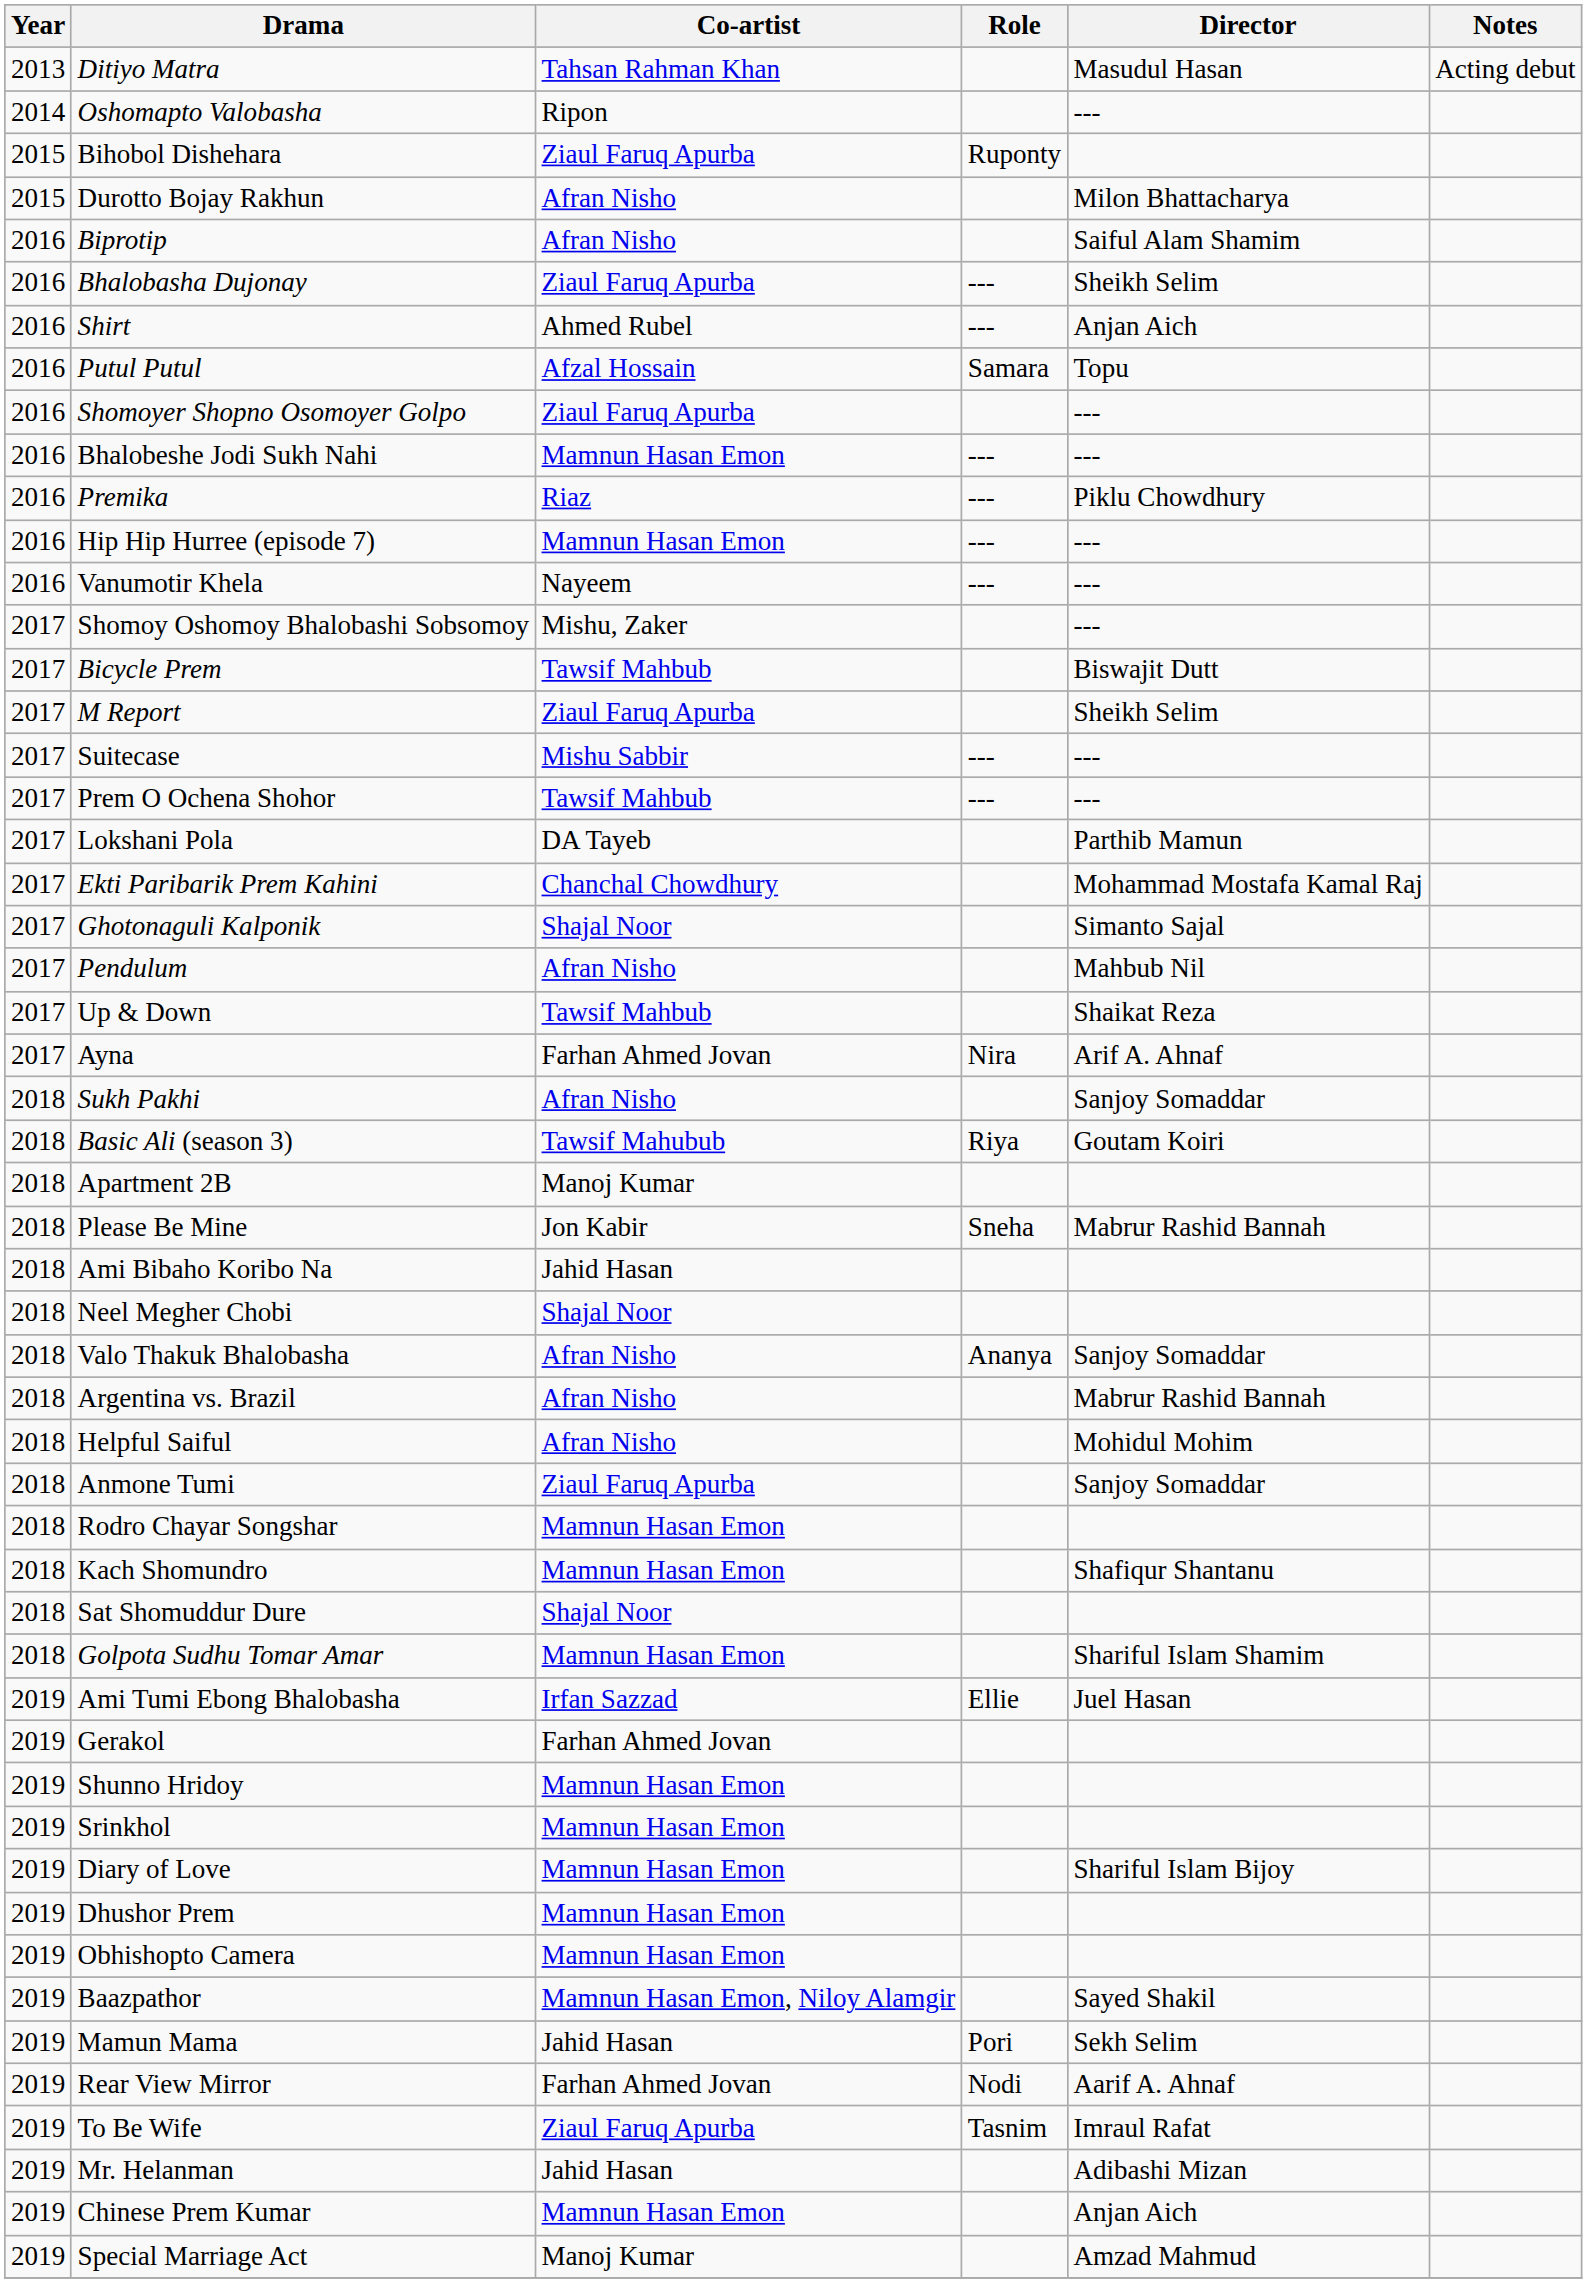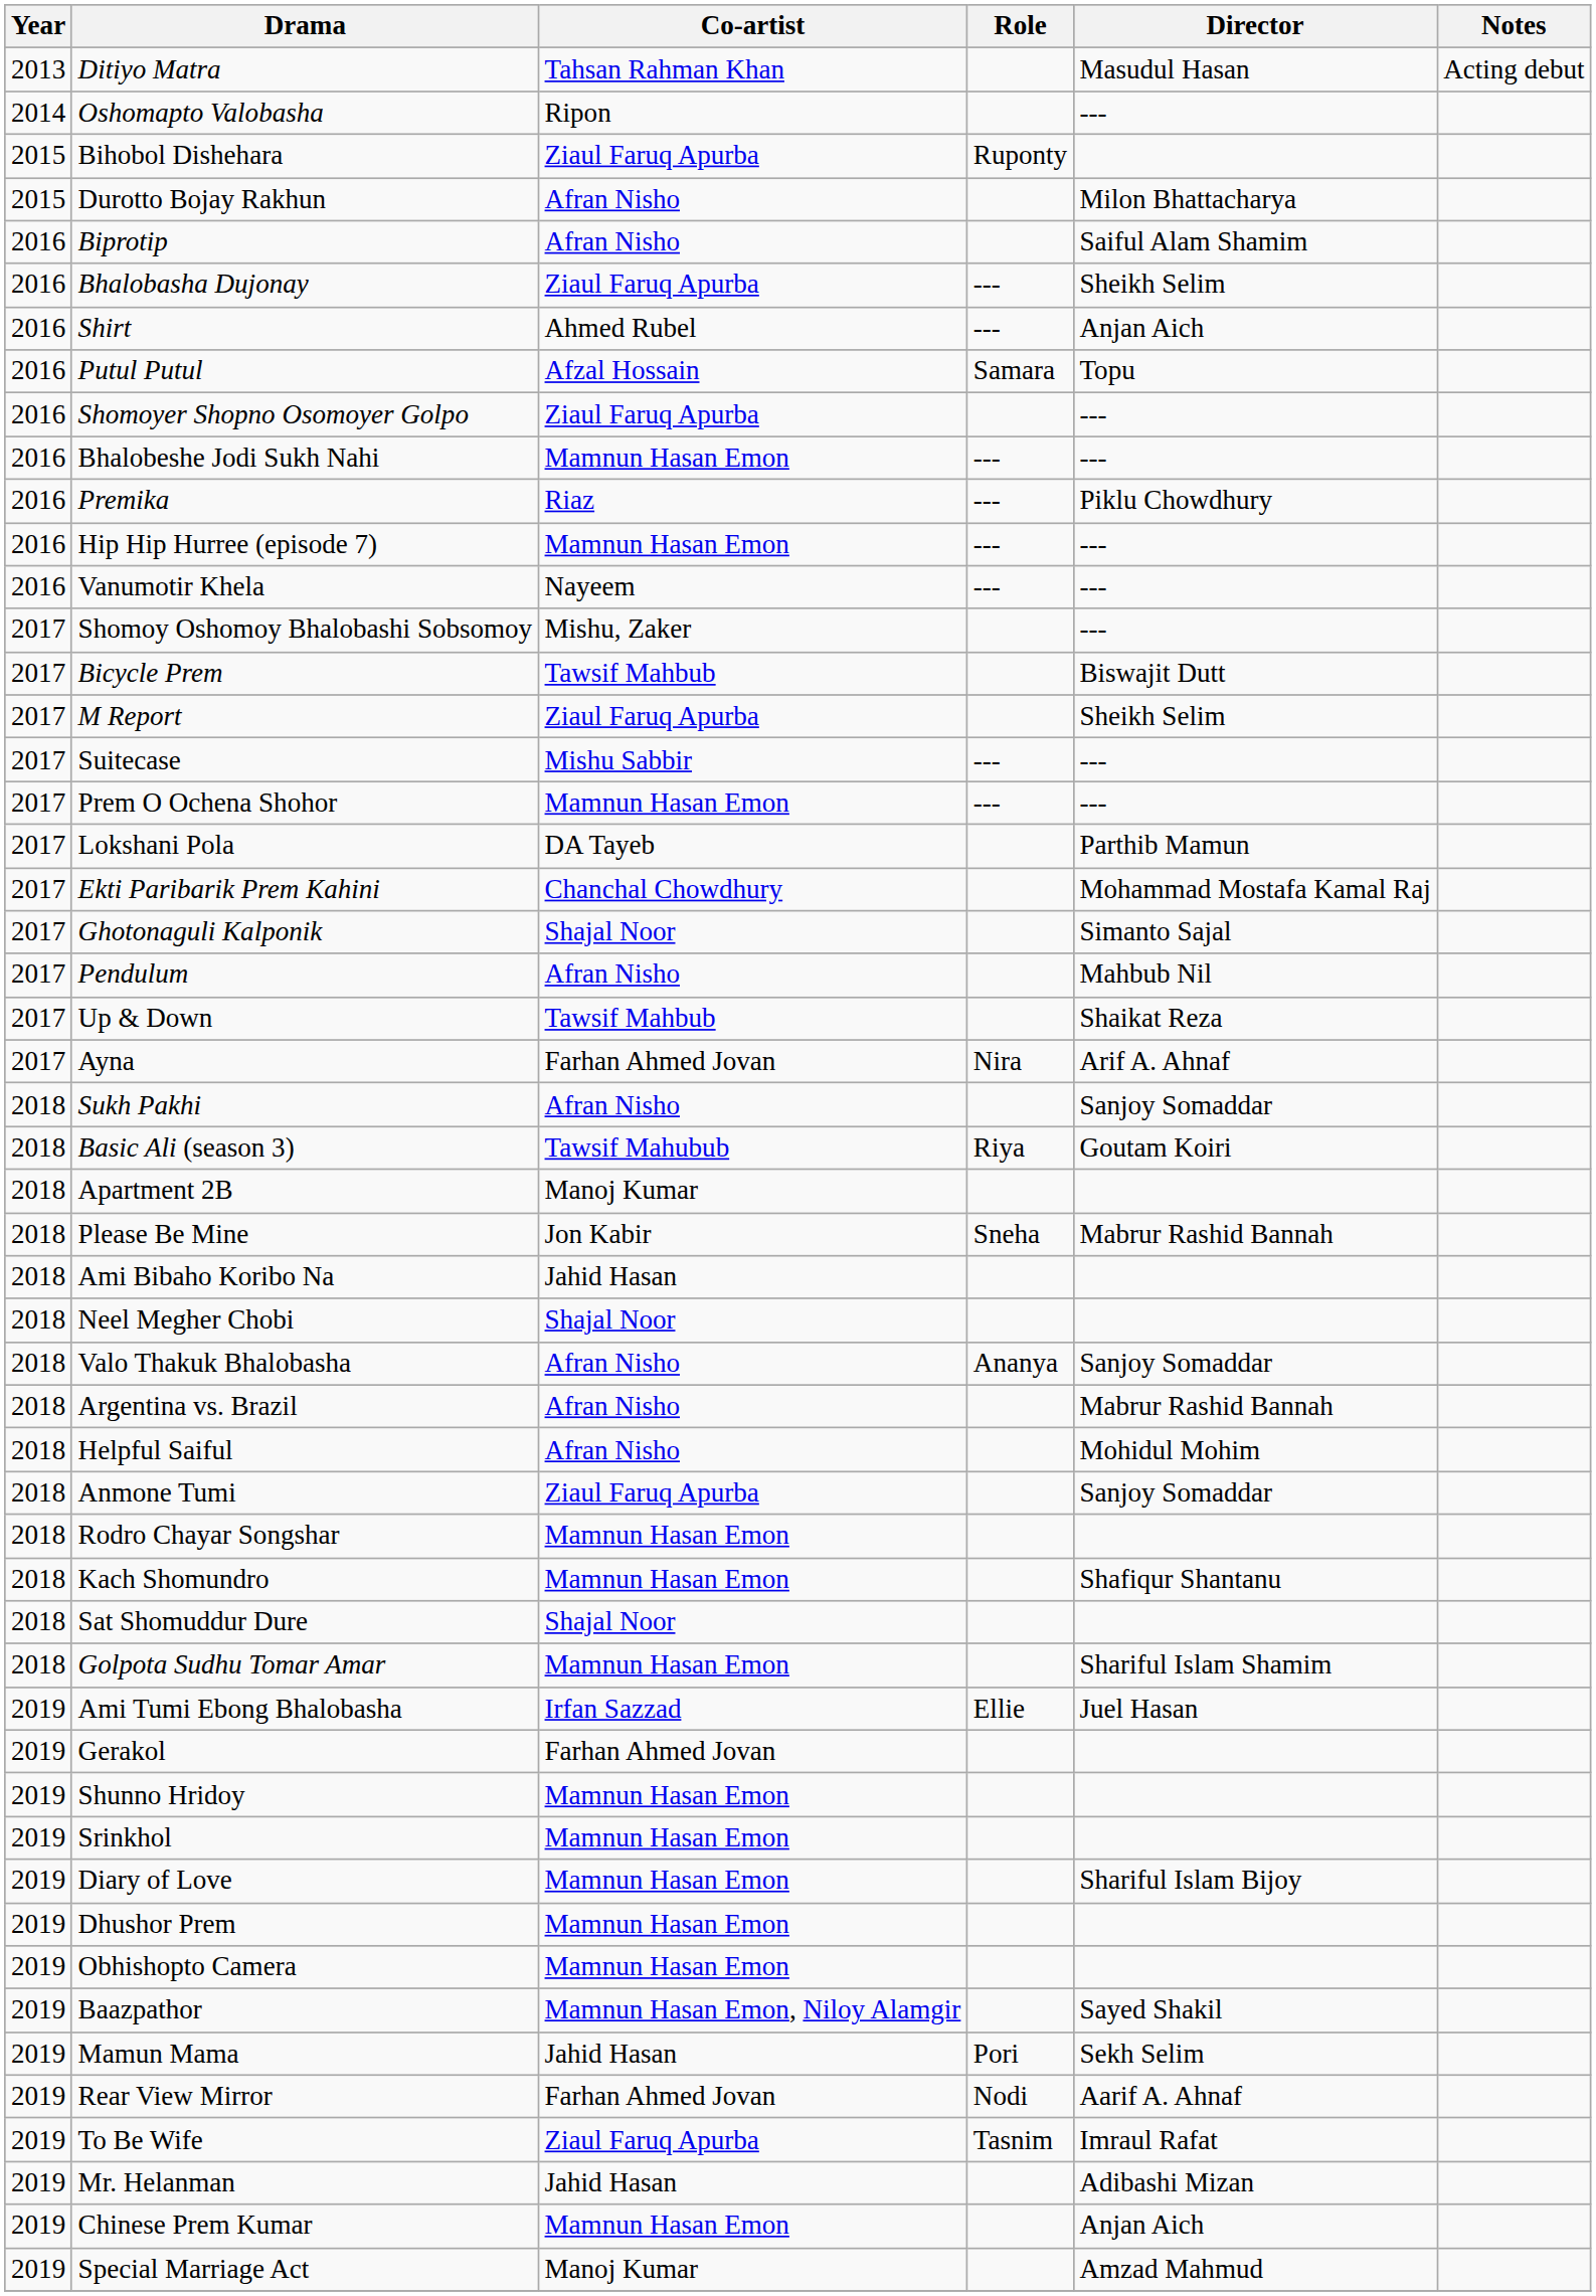Prem O Ochena Shohor | Co-artist: Tawsif Mahbub -> Mamnun Hasan Emon
